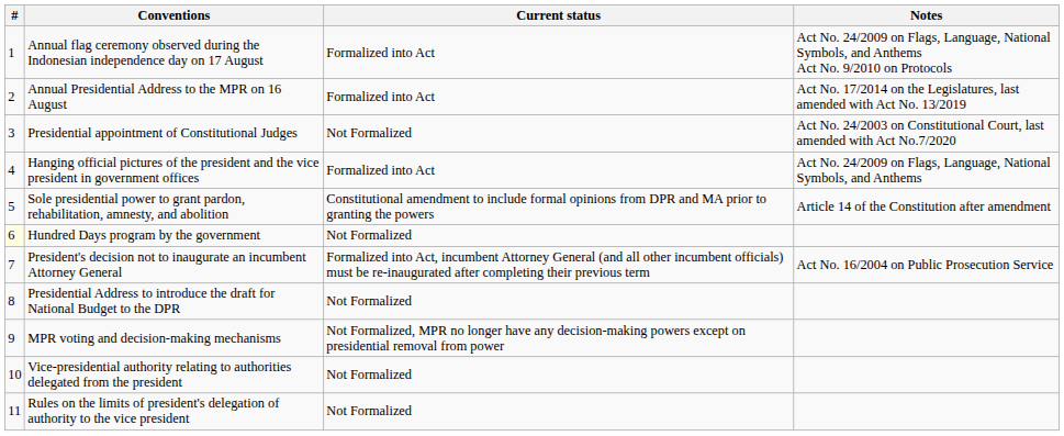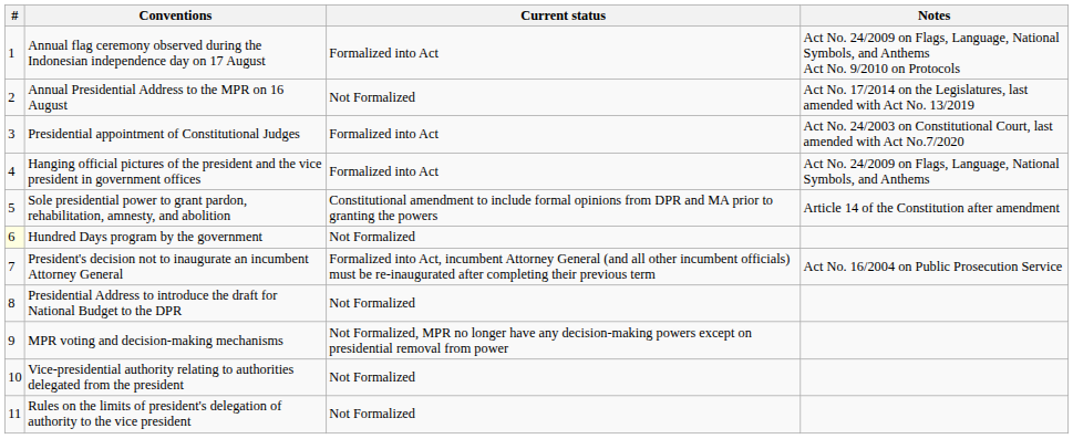Annual Presidential Address to the MPR on 16 August | Current status: Formalized into Act -> Not Formalized
Presidential appointment of Constitutional Judges | Current status: Not Formalized -> Formalized into Act
